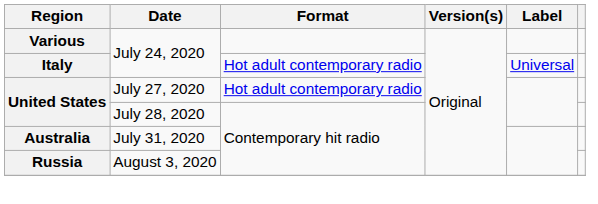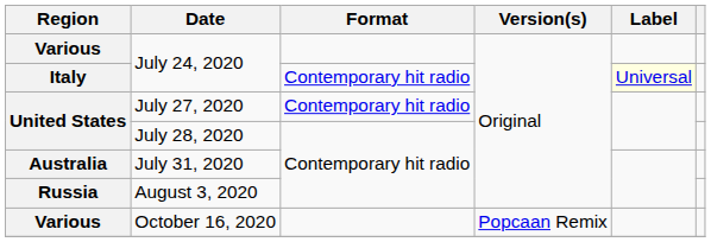Italy / July 24, 2020 | Format: Hot adult contemporary radio -> Contemporary hit radio
Italy / July 24, 2020 | Label: no background -> lightyellow background
July 27, 2020 | Format: Hot adult contemporary radio -> Contemporary hit radio
+ row: Various | October 16, 2020 | Popcaan Remix
